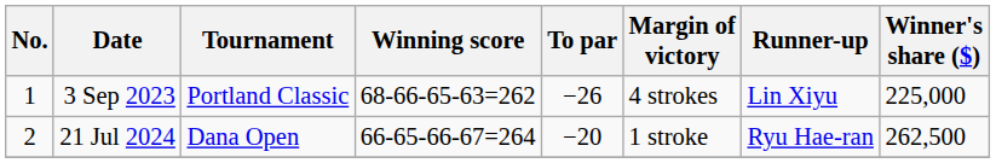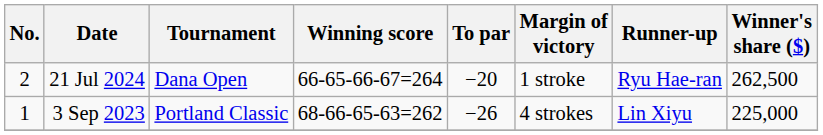rows swapped: 3 Sep 2023 <-> 21 Jul 2024
